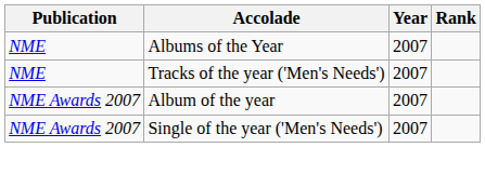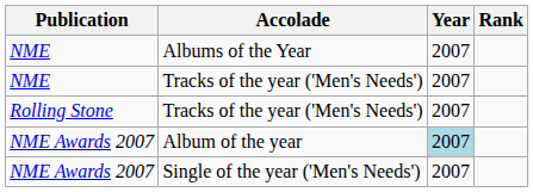+ row: Rolling Stone | Tracks of the year ('Men's Needs') | 2007
Album of the year | Year: no background -> lightblue background
